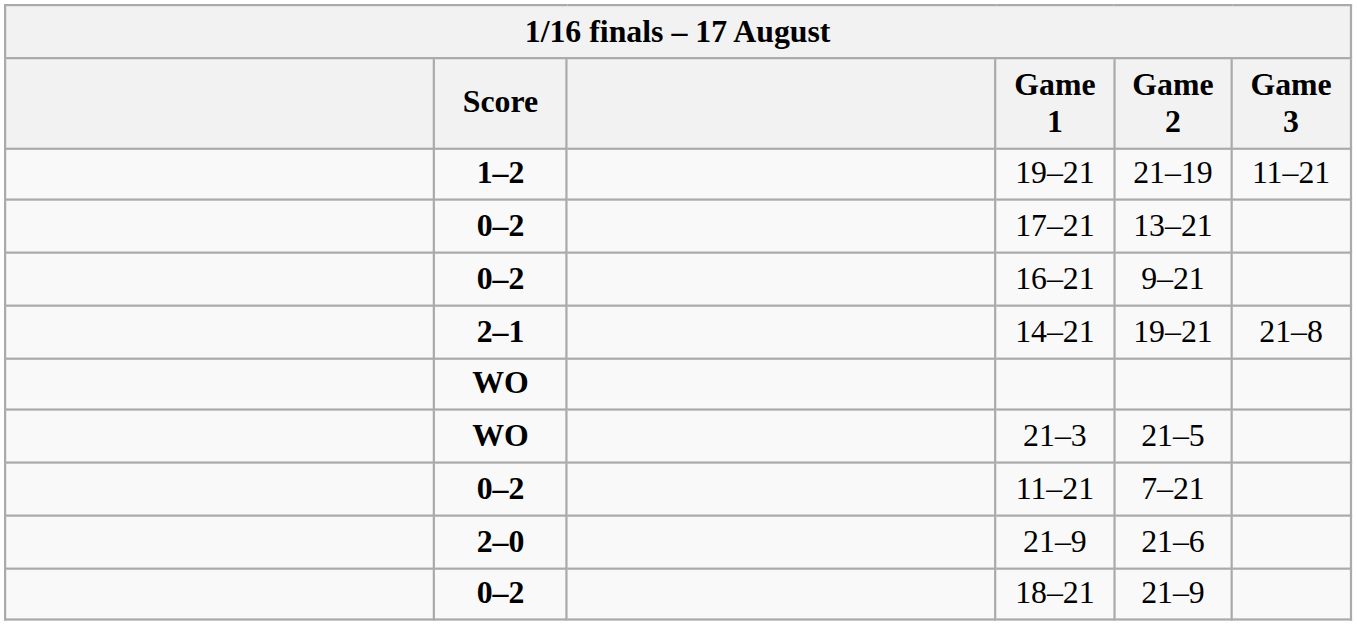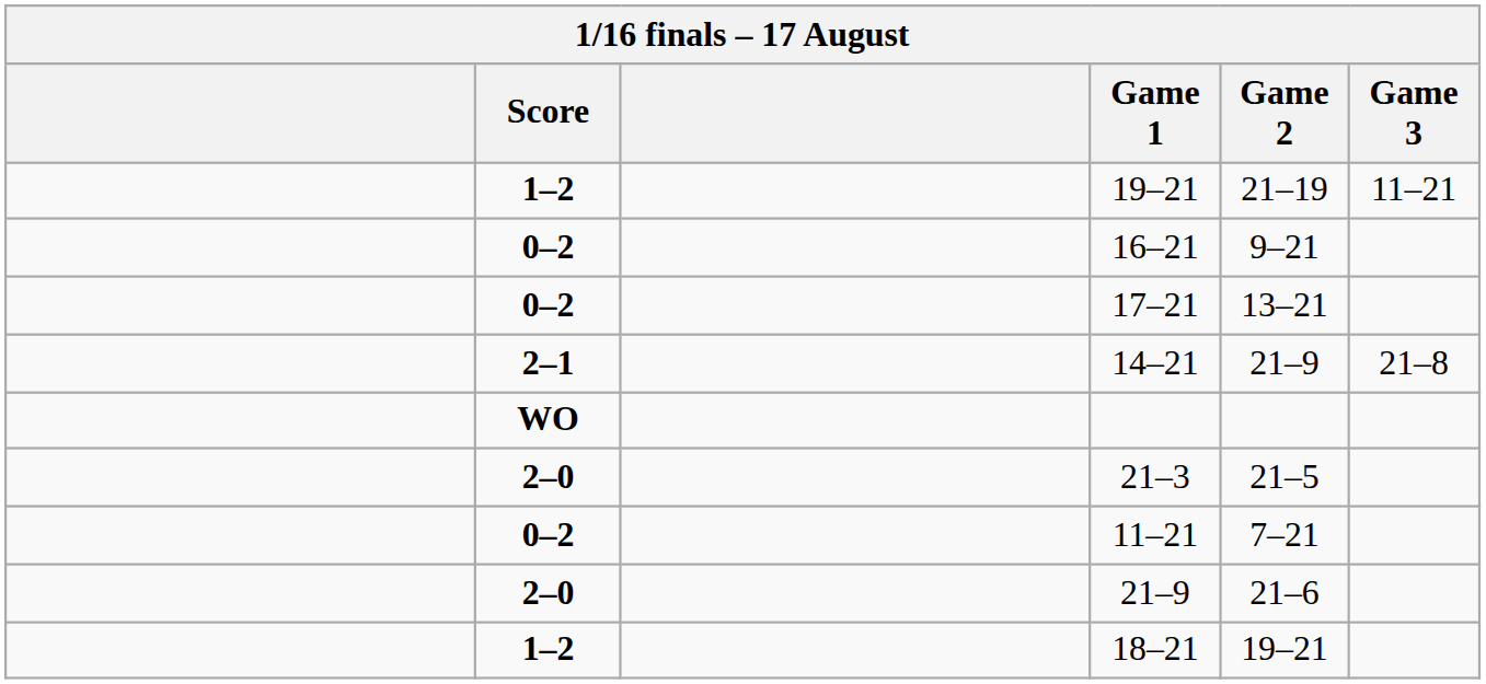rows swapped: 16–21 <-> 17–21
14–21 | Game 2: 19–21 -> 21–9
21–3 | Score: WO -> 2–0
18–21 | Score: 0–2 -> 1–2
18–21 | Game 2: 21–9 -> 19–21
